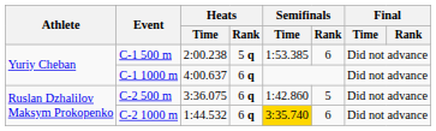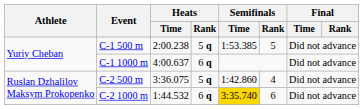C-1 500 m | Semifinals / Rank: 6 -> 5
C-2 500 m | Heats / Rank: 6 q -> 5 q
C-2 500 m | Semifinals / Rank: 5 -> 4
